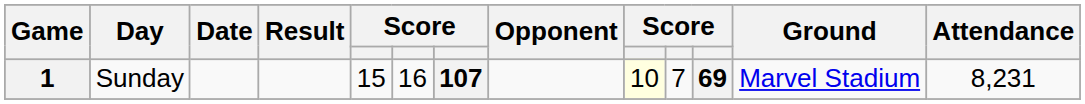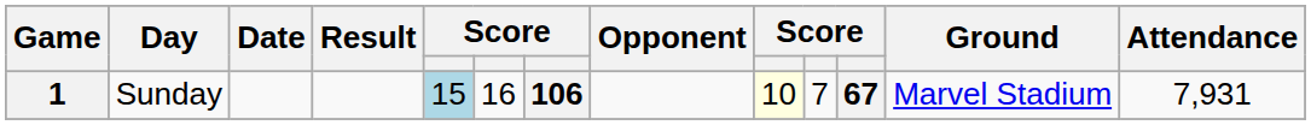1 | column 5: no background -> lightblue background
1 | column 7: 107 -> 106
1 | column 11: 69 -> 67
1 | Attendance: 8,231 -> 7,931
